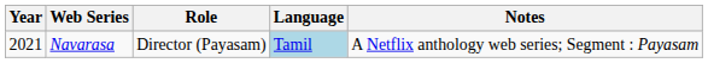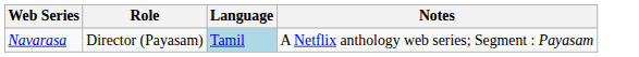- column: Year | 2021
